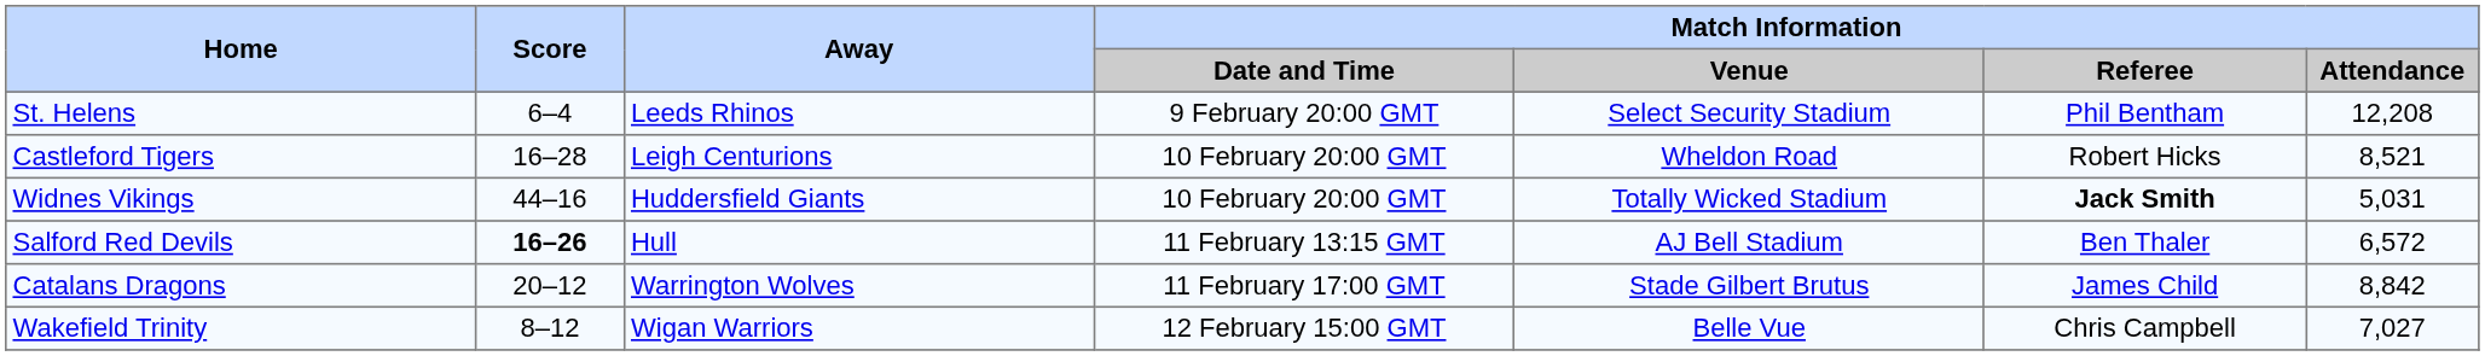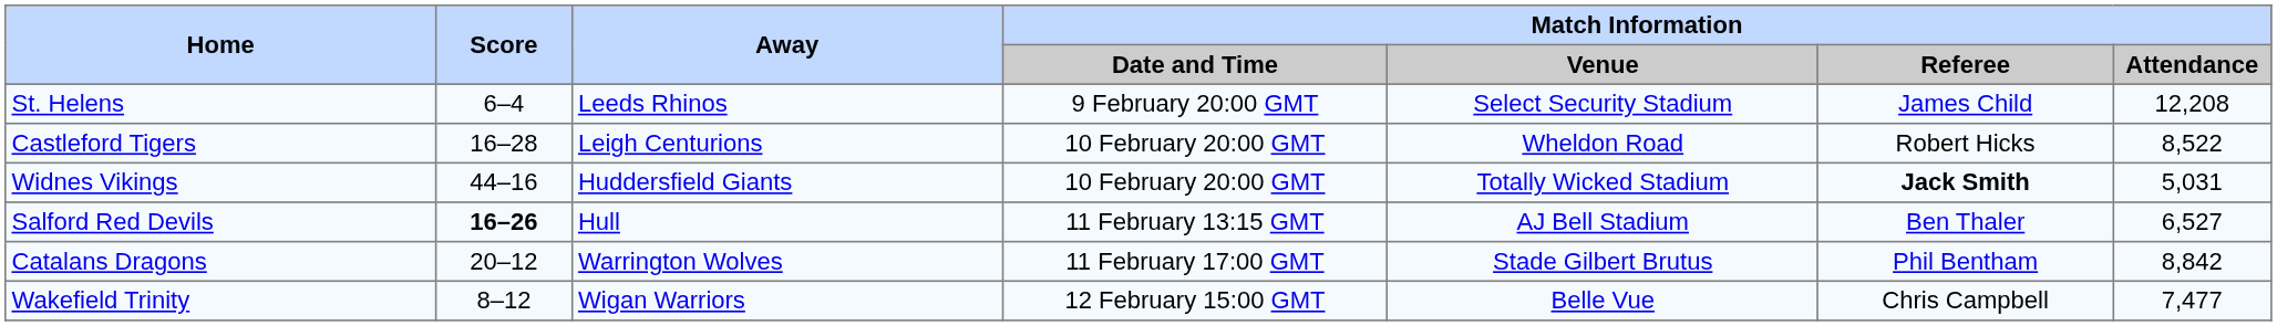St. Helens | Match Information / Referee: Phil Bentham -> James Child
Castleford Tigers | Match Information / Attendance: 8,521 -> 8,522
Salford Red Devils | Match Information / Attendance: 6,572 -> 6,527
Catalans Dragons | Match Information / Referee: James Child -> Phil Bentham
Wakefield Trinity | Match Information / Attendance: 7,027 -> 7,477
